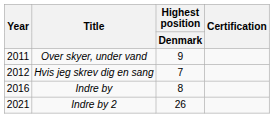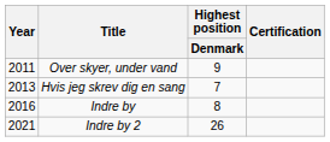Hvis jeg skrev dig en sang | Year: 2012 -> 2013
